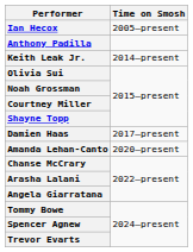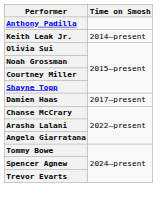- row: Ian Hecox | 2005–present
- row: Amanda Lehan-Canto | 2020–present
